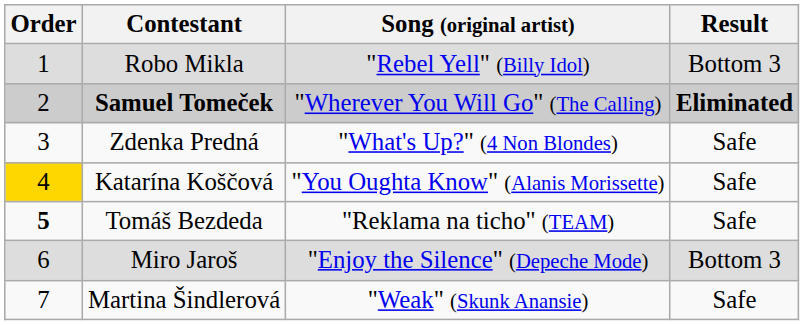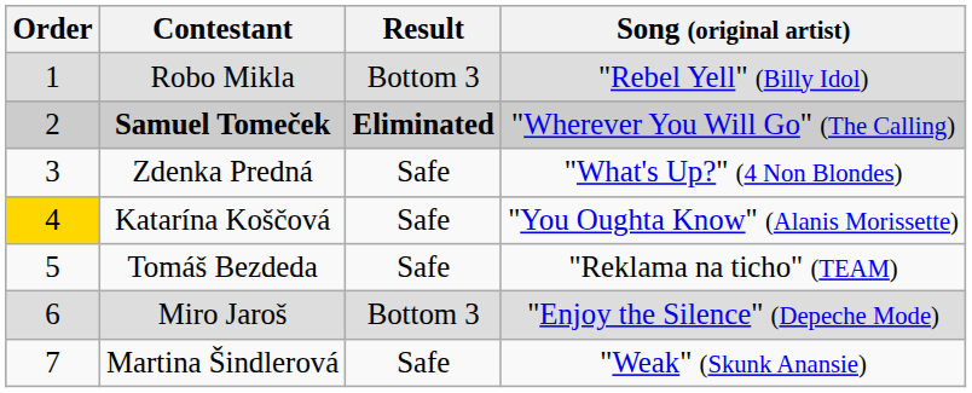columns swapped: Song (original artist) <-> Result
Tomáš Bezdeda | Order: bold -> normal
